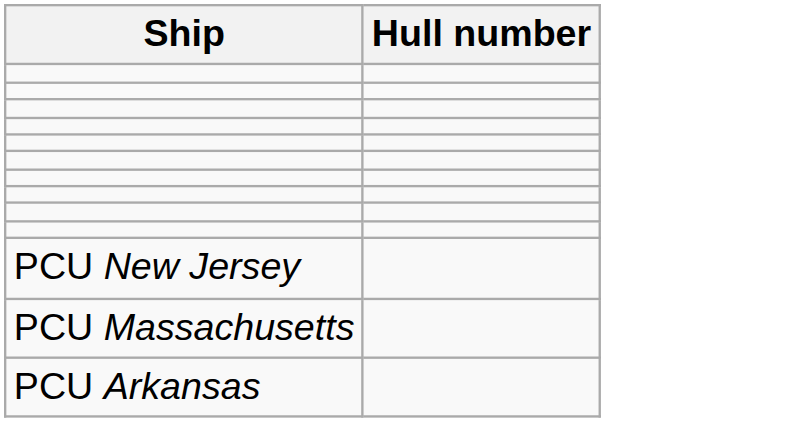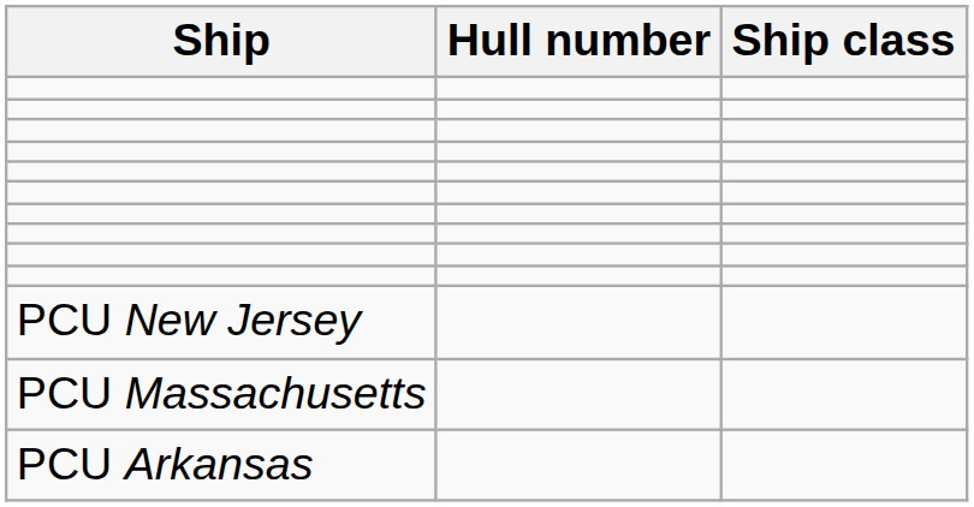+ column: Ship class
